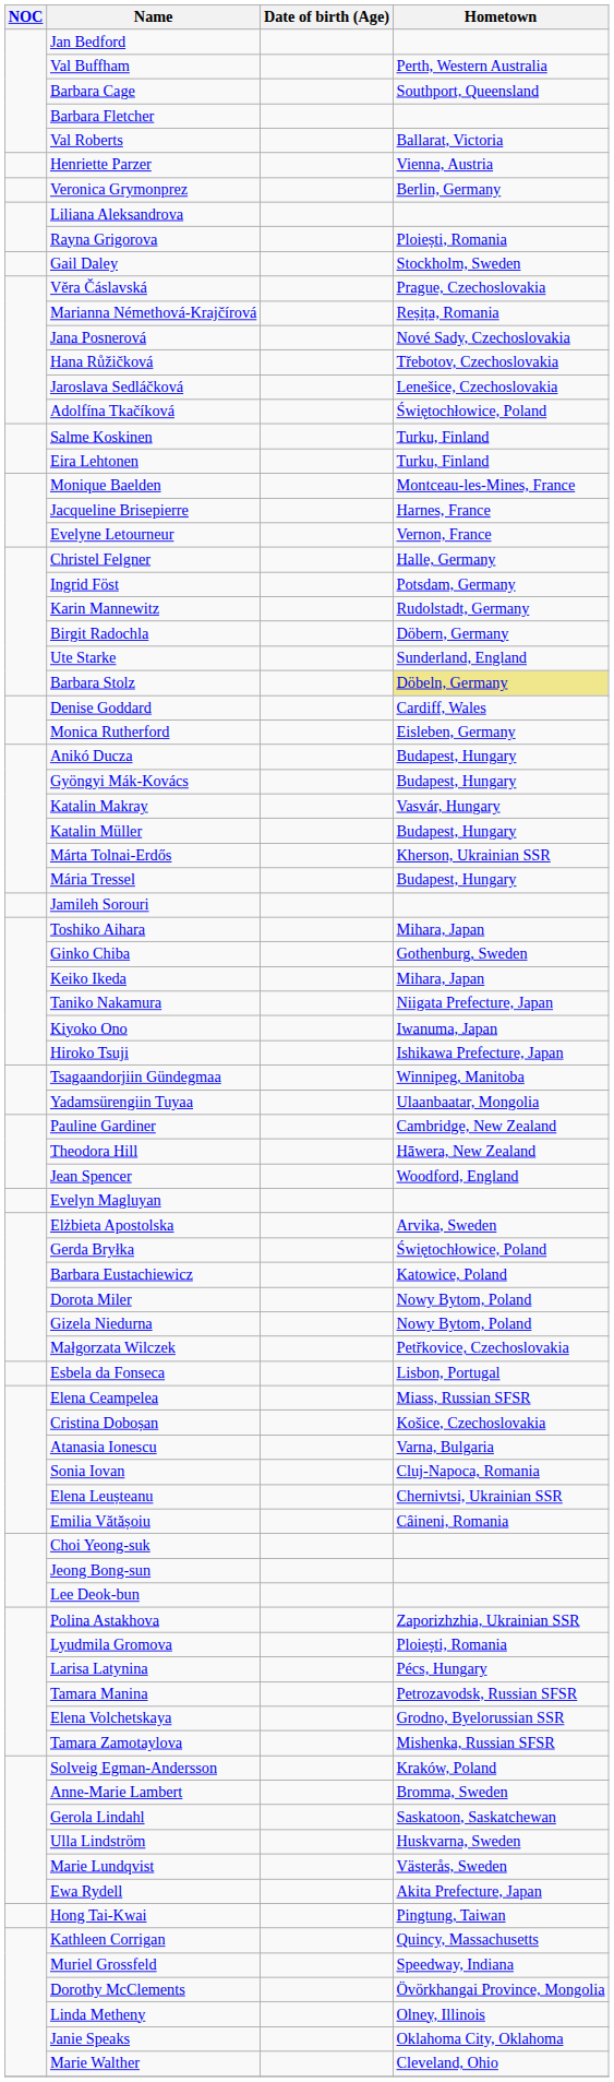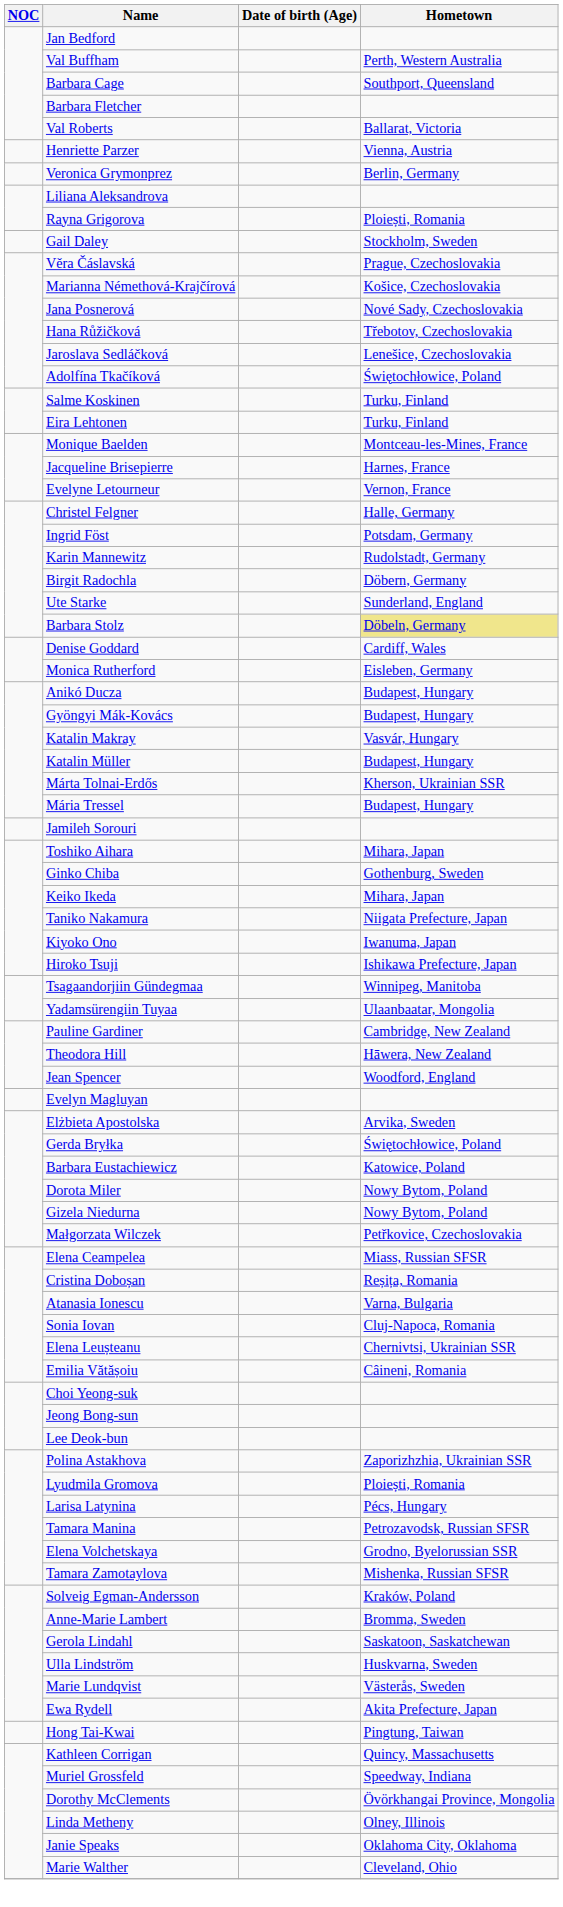Marianna Némethová-Krajčírová | Hometown: Reșița, Romania -> Košice, Czechoslovakia
- row: Esbela da Fonseca | Lisbon, Portugal
Cristina Doboșan | Hometown: Košice, Czechoslovakia -> Reșița, Romania
